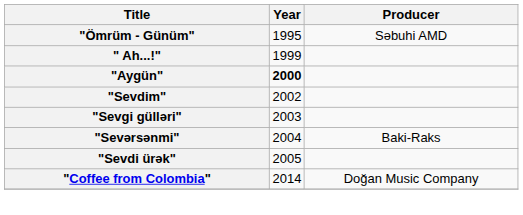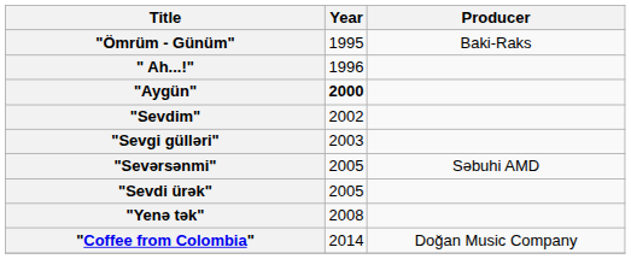"Ömrüm - Günüm" | Producer: Səbuhi AMD -> Baki-Raks
" Ah...!" | Year: 1999 -> 1996
"Sevərsənmi" | Year: 2004 -> 2005
"Sevərsənmi" | Producer: Baki-Raks -> Səbuhi AMD
+ row: "Yenə tək" | 2008
